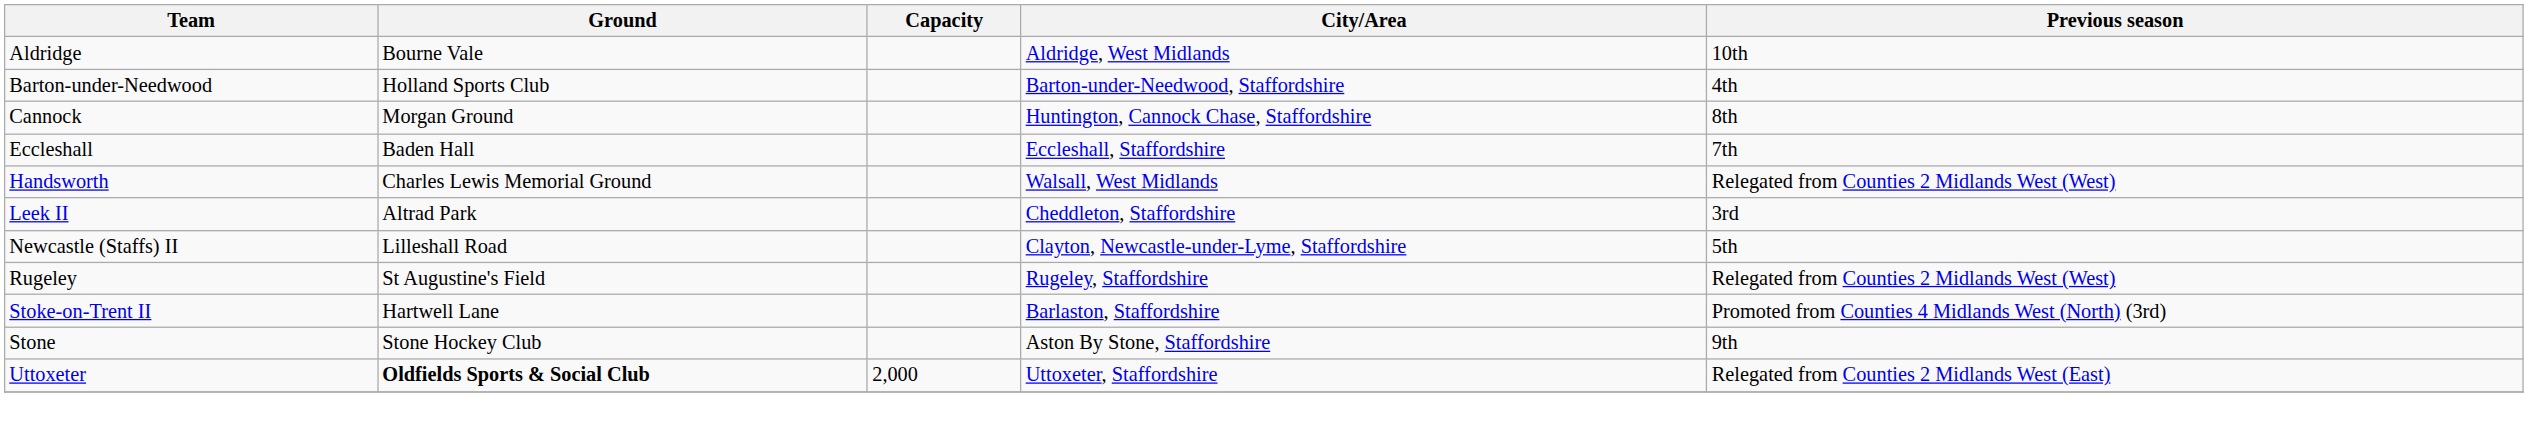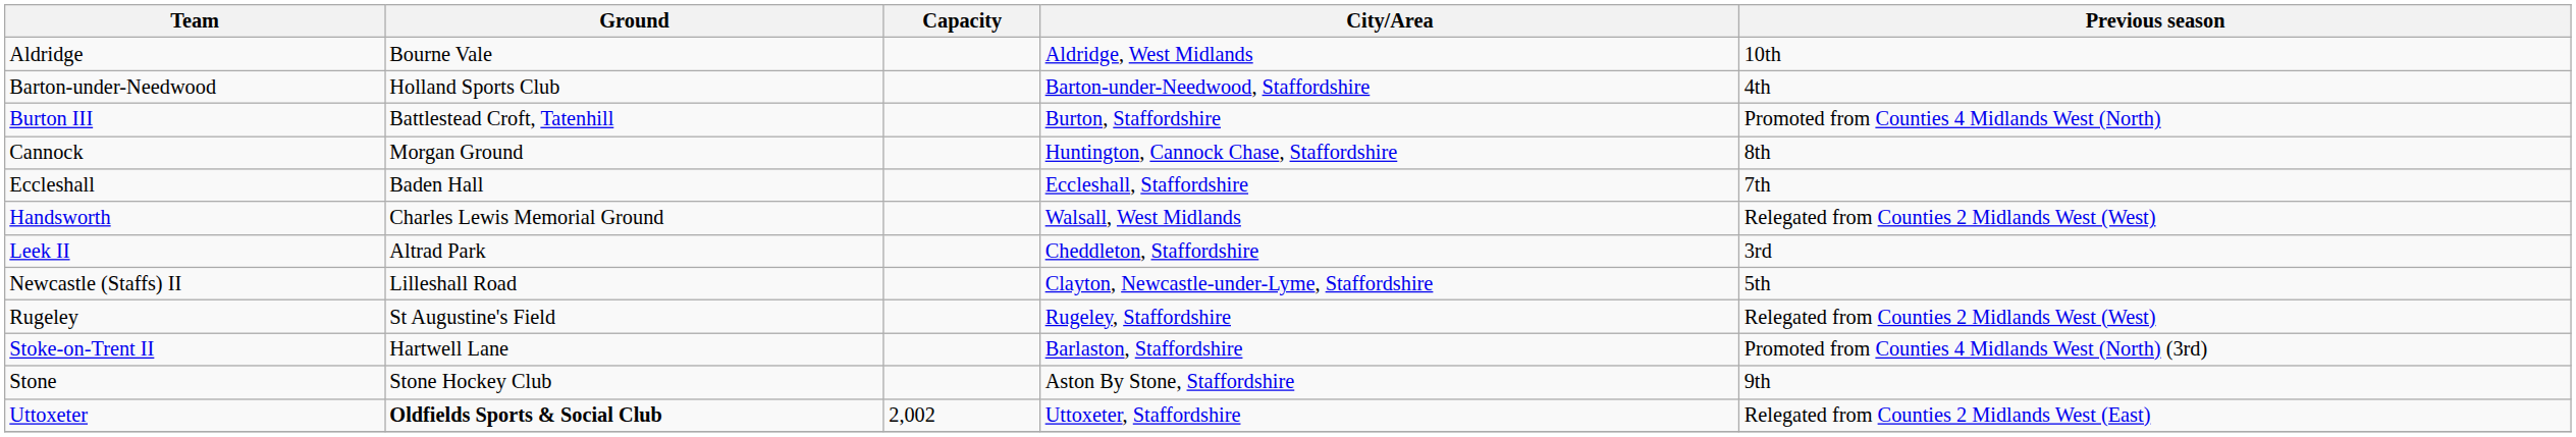+ row: Burton III | Battlestead Croft, Tatenhill | Burton, Staffordshire | Promoted from Counties 4 Midlands West (North)
Uttoxeter | Capacity: 2,000 -> 2,002
